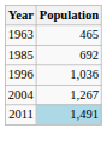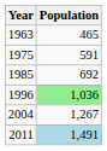+ row: 1975 | 591
1996 | Population: no background -> lightgreen background
